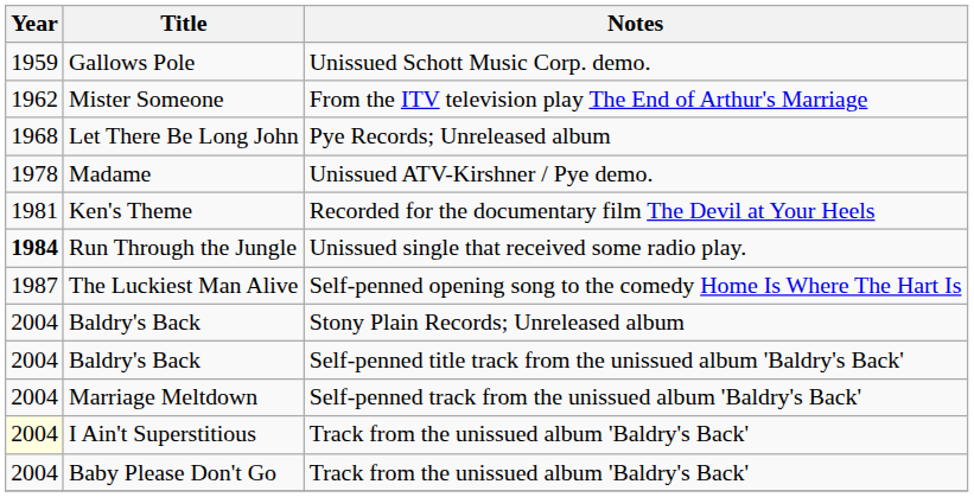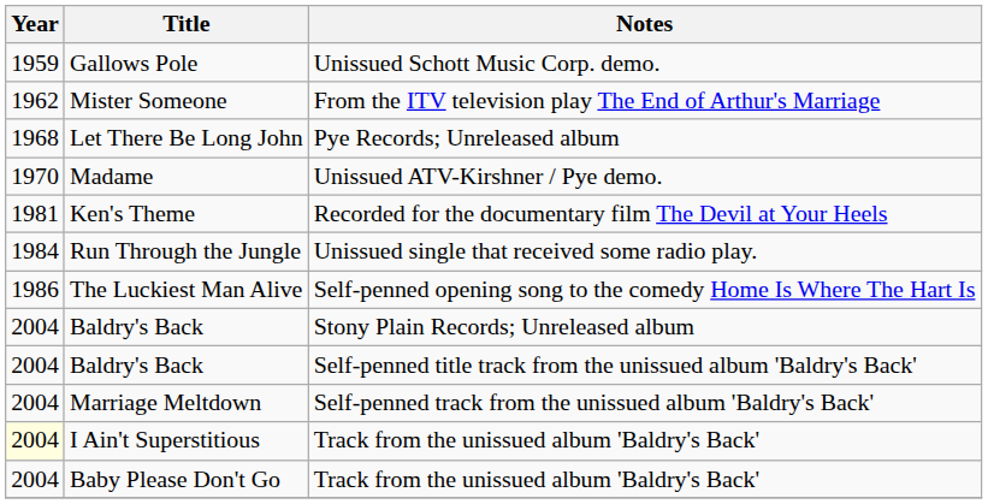Madame | Year: 1978 -> 1970
Run Through the Jungle | Year: bold -> normal
The Luckiest Man Alive | Year: 1987 -> 1986
